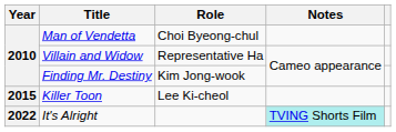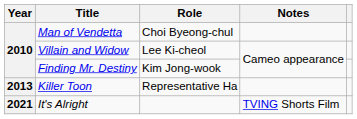Villain and Widow | Role: Representative Ha -> Lee Ki-cheol
Killer Toon | Year: 2015 -> 2013
Killer Toon | Role: Lee Ki-cheol -> Representative Ha
It's Alright | Year: 2022 -> 2021
It's Alright | Notes: paleturquoise background -> no background
